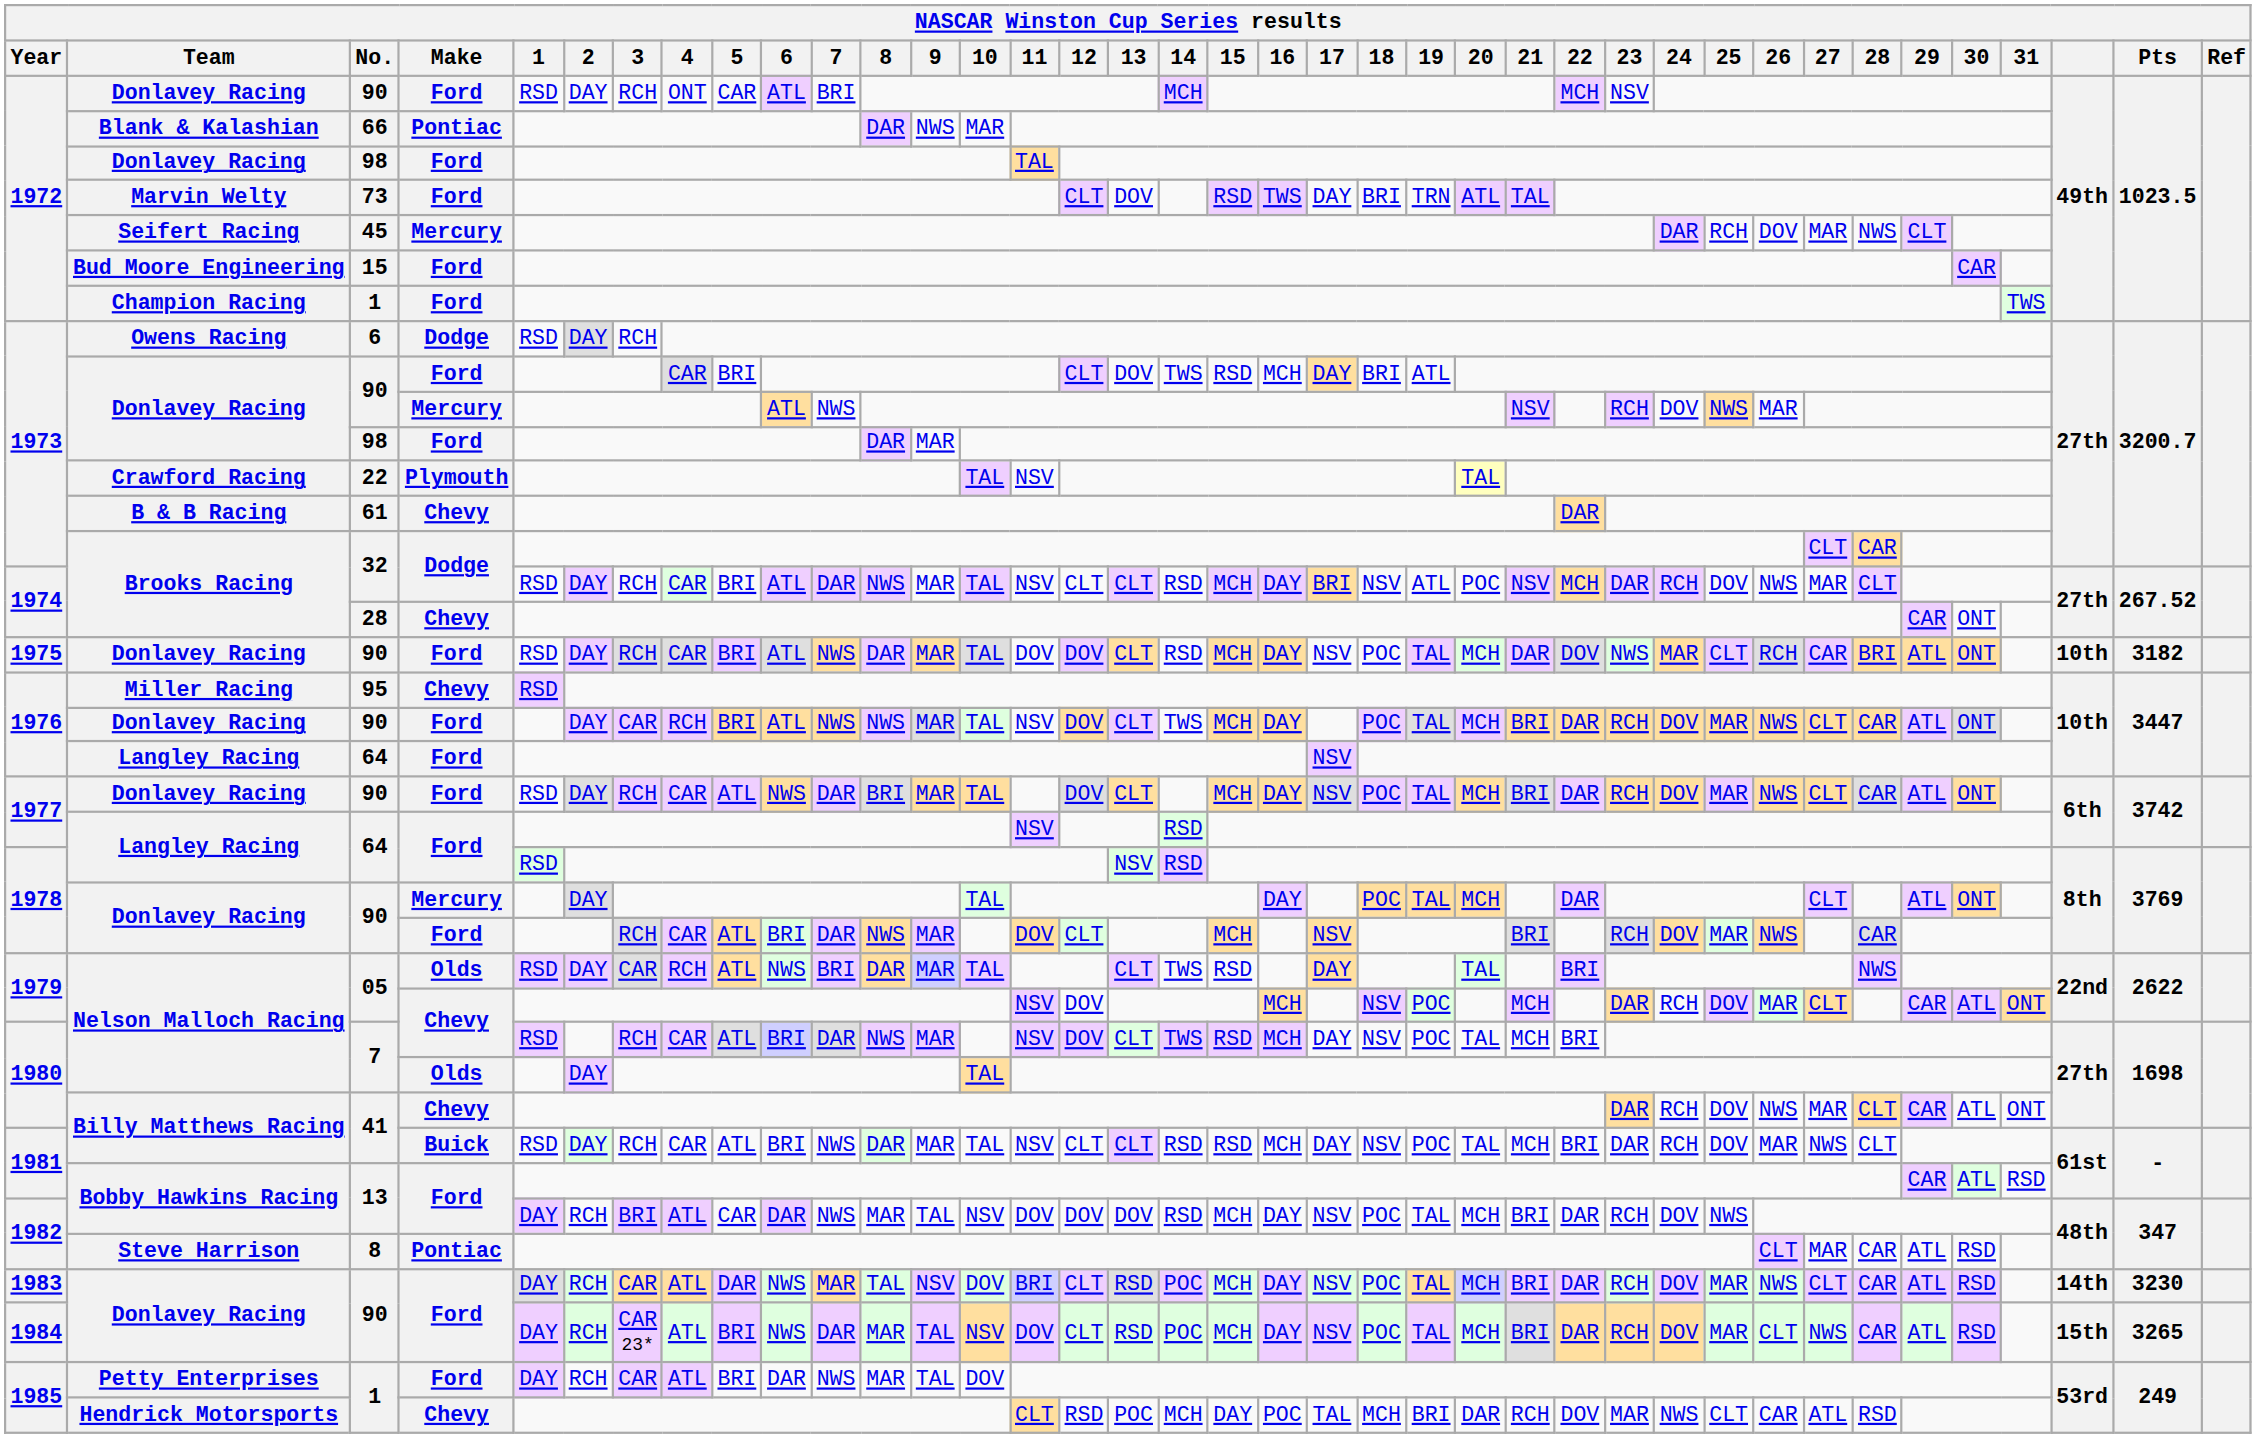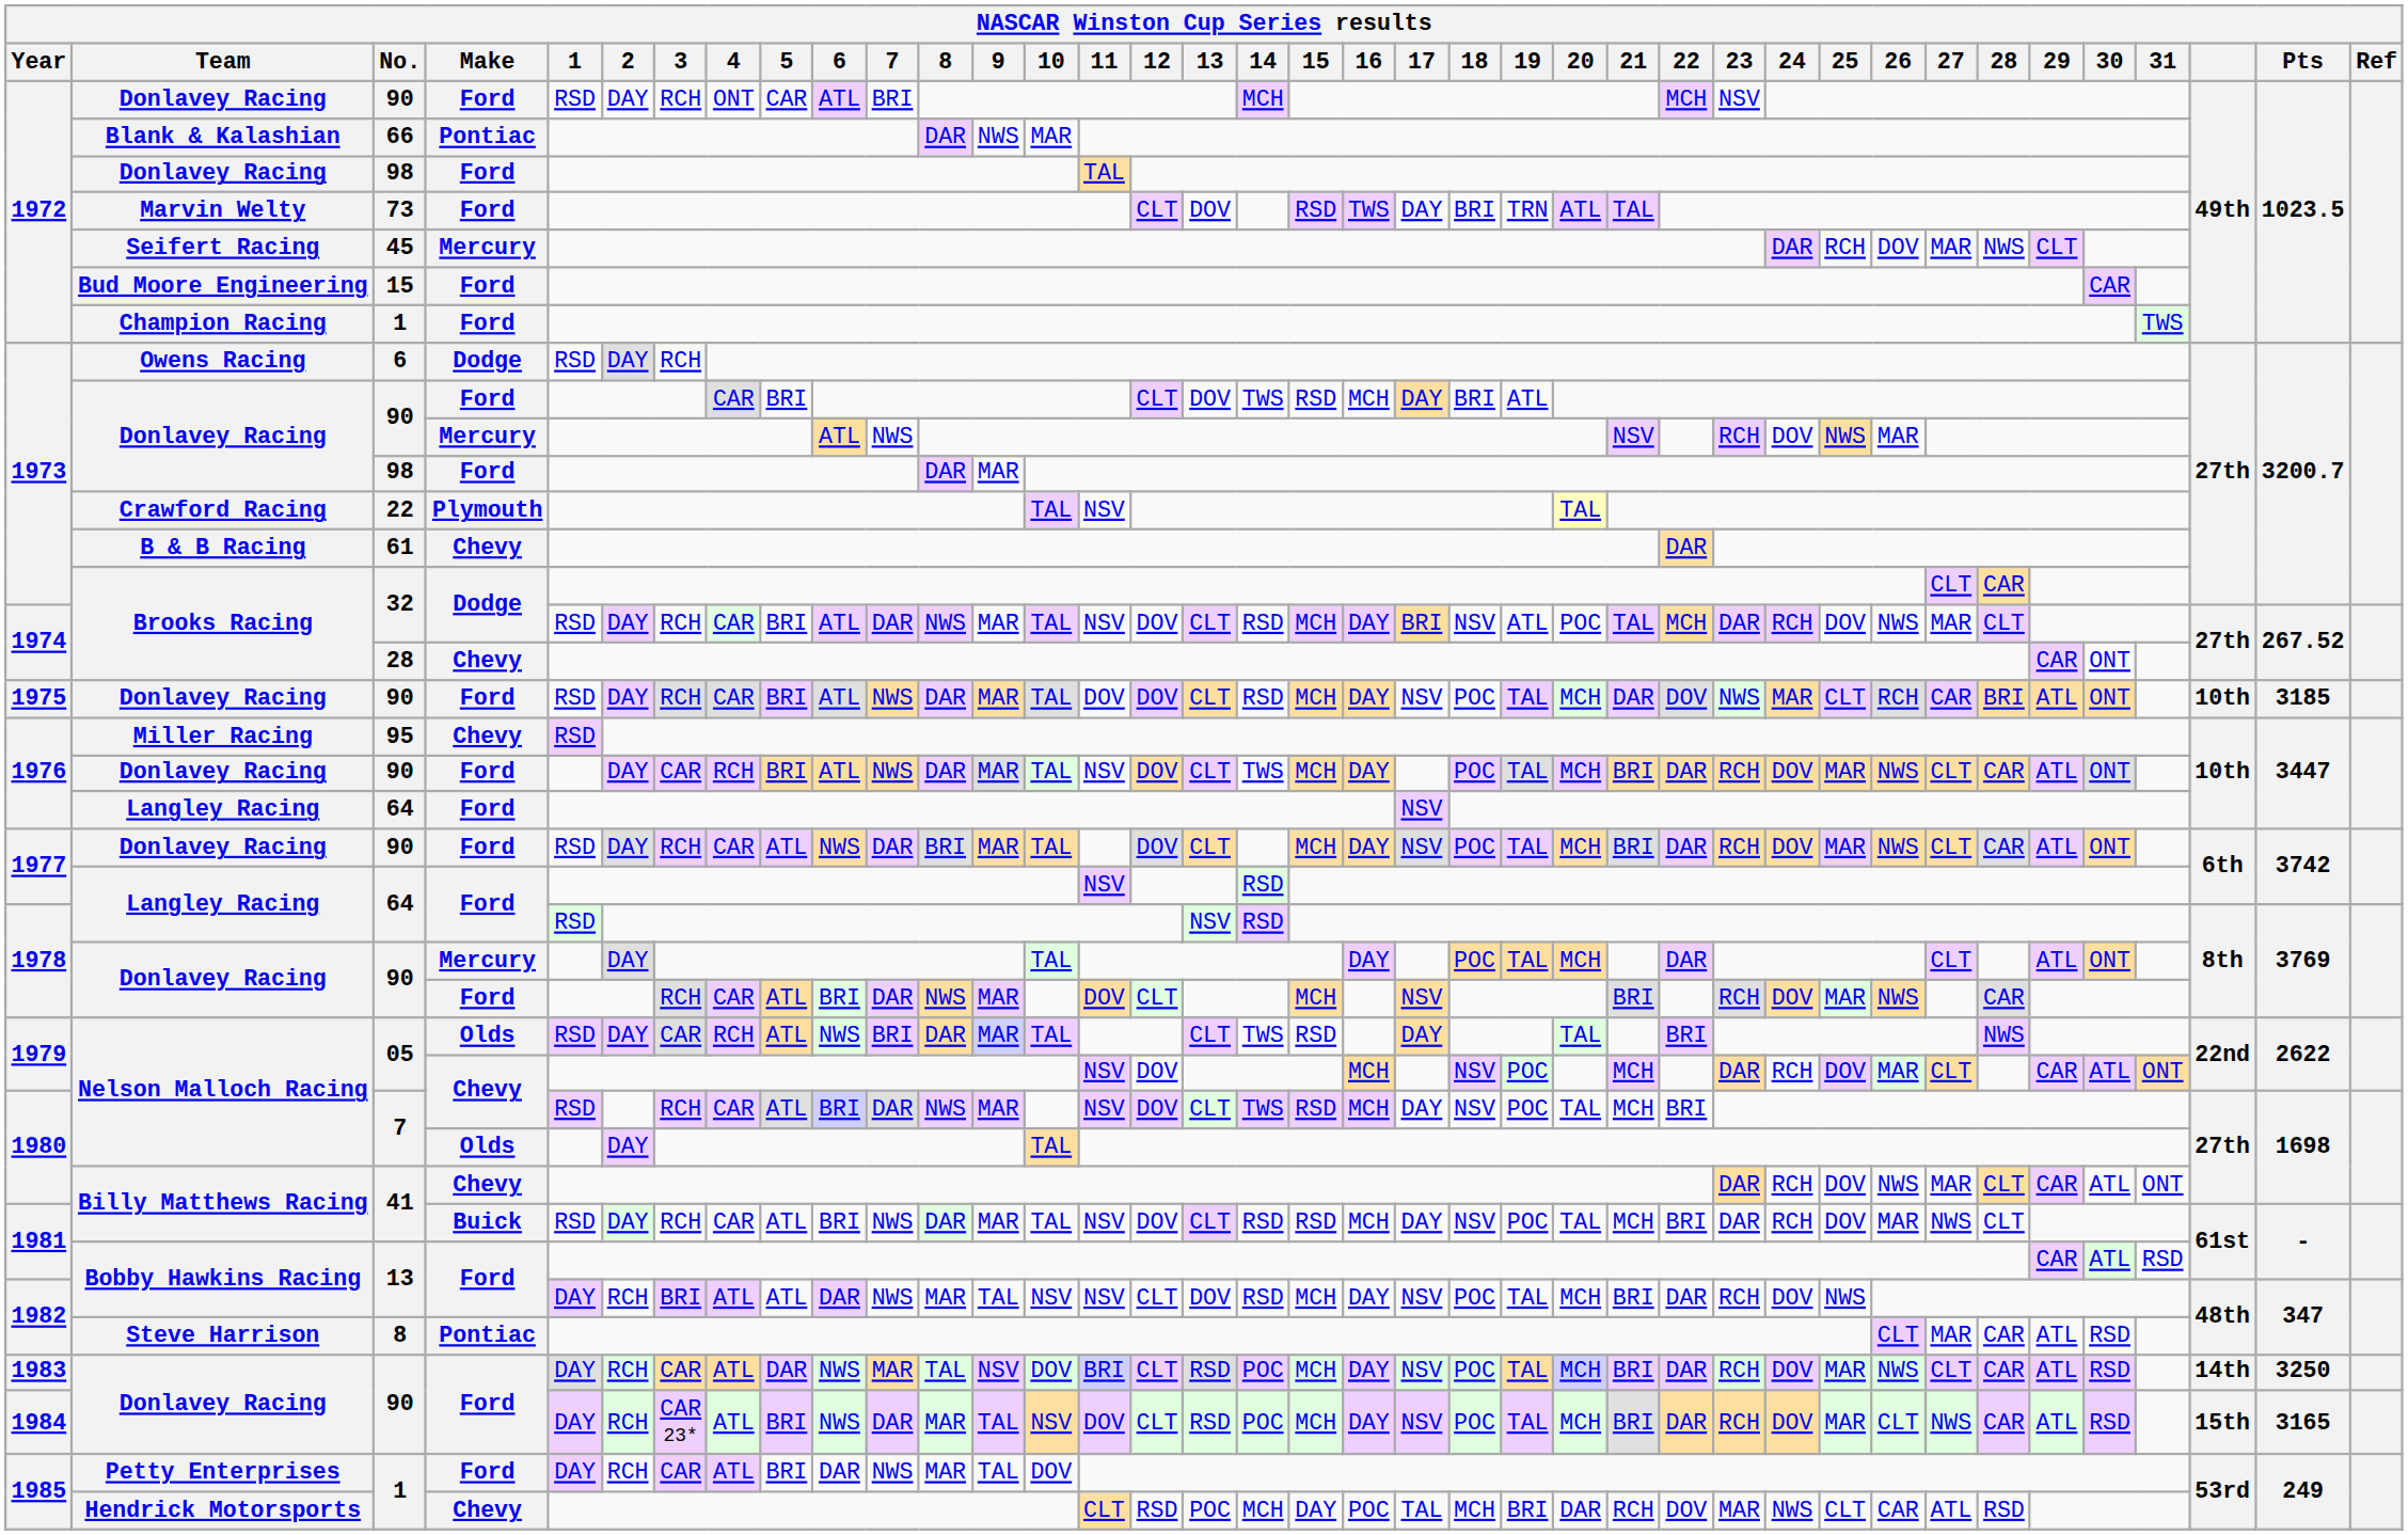1974 / 32 | 12: CLT -> DOV
1974 / 32 | 21: NSV -> TAL
1975 / 90 | Pts: 3182 -> 3185
1976 / 90 | 8: NWS -> DAR
1981 / 41 | 12: CLT -> DOV
1982 / 13 | 5: CAR -> ATL
1982 / 13 | 11: DOV -> NSV
1982 / 13 | 12: DOV -> CLT
1983 / 90 | Pts: 3230 -> 3250
1984 / 90 | Pts: 3265 -> 3165
